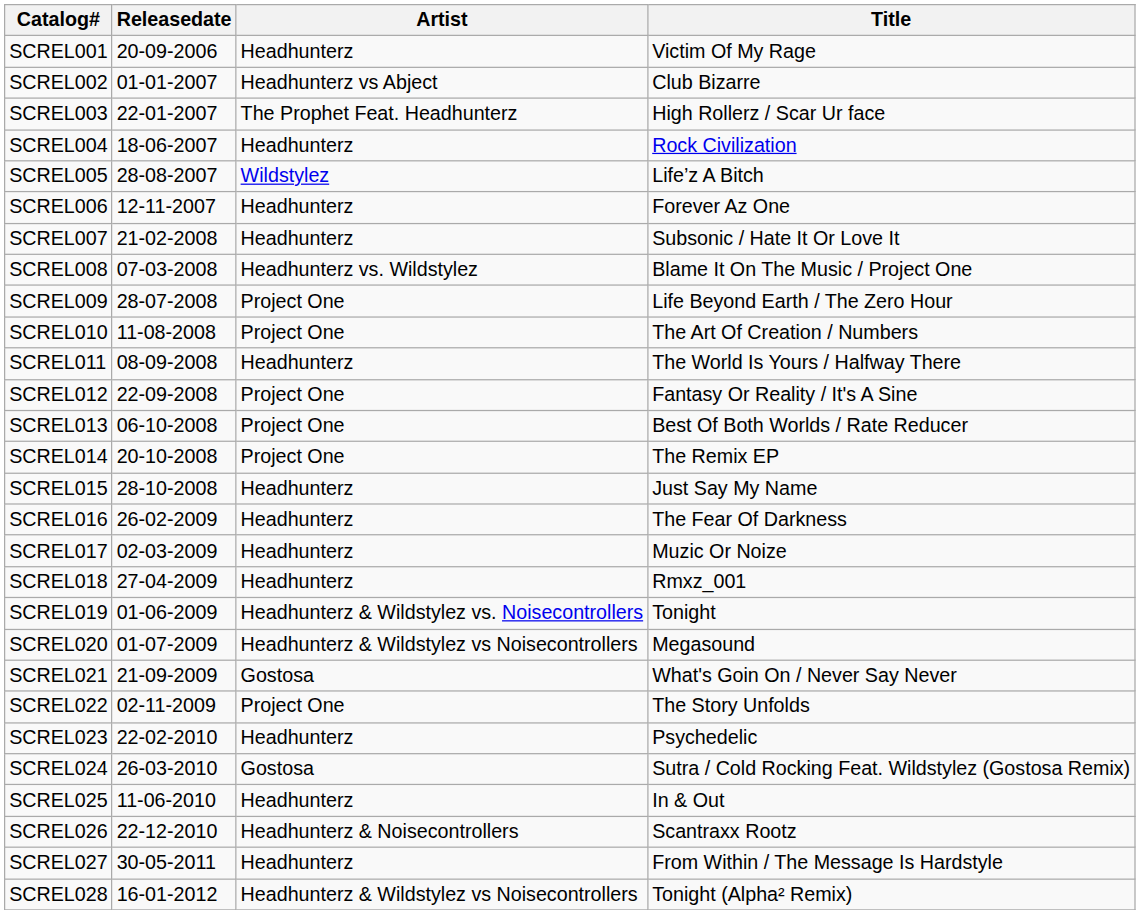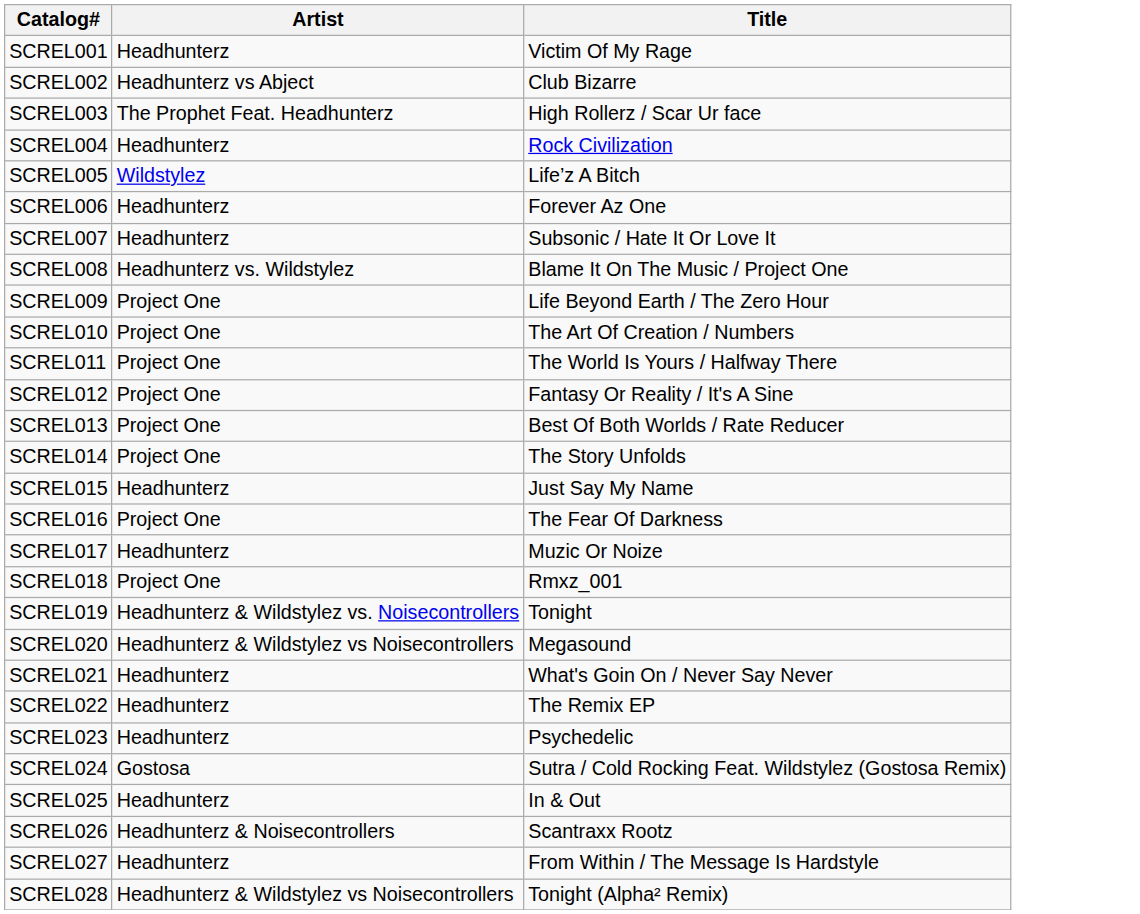- column: Releasedate | 20-09-2006 | 01-01-2007 | 22-01-2007 | 18-06-2007 | 28-08-2007 | 12-11-2007 | 21-02-2008 | 07-03-2008 | 28-07-2008 | 11-08-2008 | 08-09-2008 | 22-09-2008 | 06-10-2008 | 20-10-2008 | 28-10-2008 | 26-02-2009 | 02-03-2009 | 27-04-2009 | 01-06-2009 | 01-07-2009 | 21-09-2009 | 02-11-2009 | 22-02-2010 | 26-03-2010 | 11-06-2010 | 22-12-2010 | 30-05-2011 | 16-01-2012
SCREL011 | Artist: Headhunterz -> Project One
SCREL014 | Title: The Remix EP -> The Story Unfolds
SCREL016 | Artist: Headhunterz -> Project One
SCREL018 | Artist: Headhunterz -> Project One
SCREL021 | Artist: Gostosa -> Headhunterz
SCREL022 | Artist: Project One -> Headhunterz
SCREL022 | Title: The Story Unfolds -> The Remix EP
